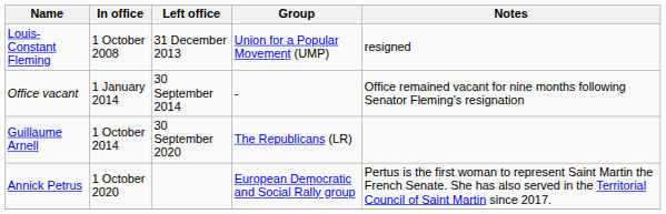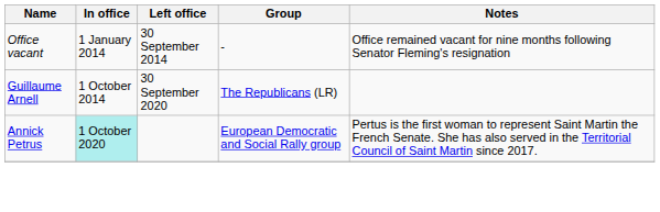- row: Louis-Constant Fleming | 1 October 2008 | 31 December 2013 | Union for a Popular Movement (UMP) | resigned
Annick Petrus | In office: no background -> paleturquoise background
